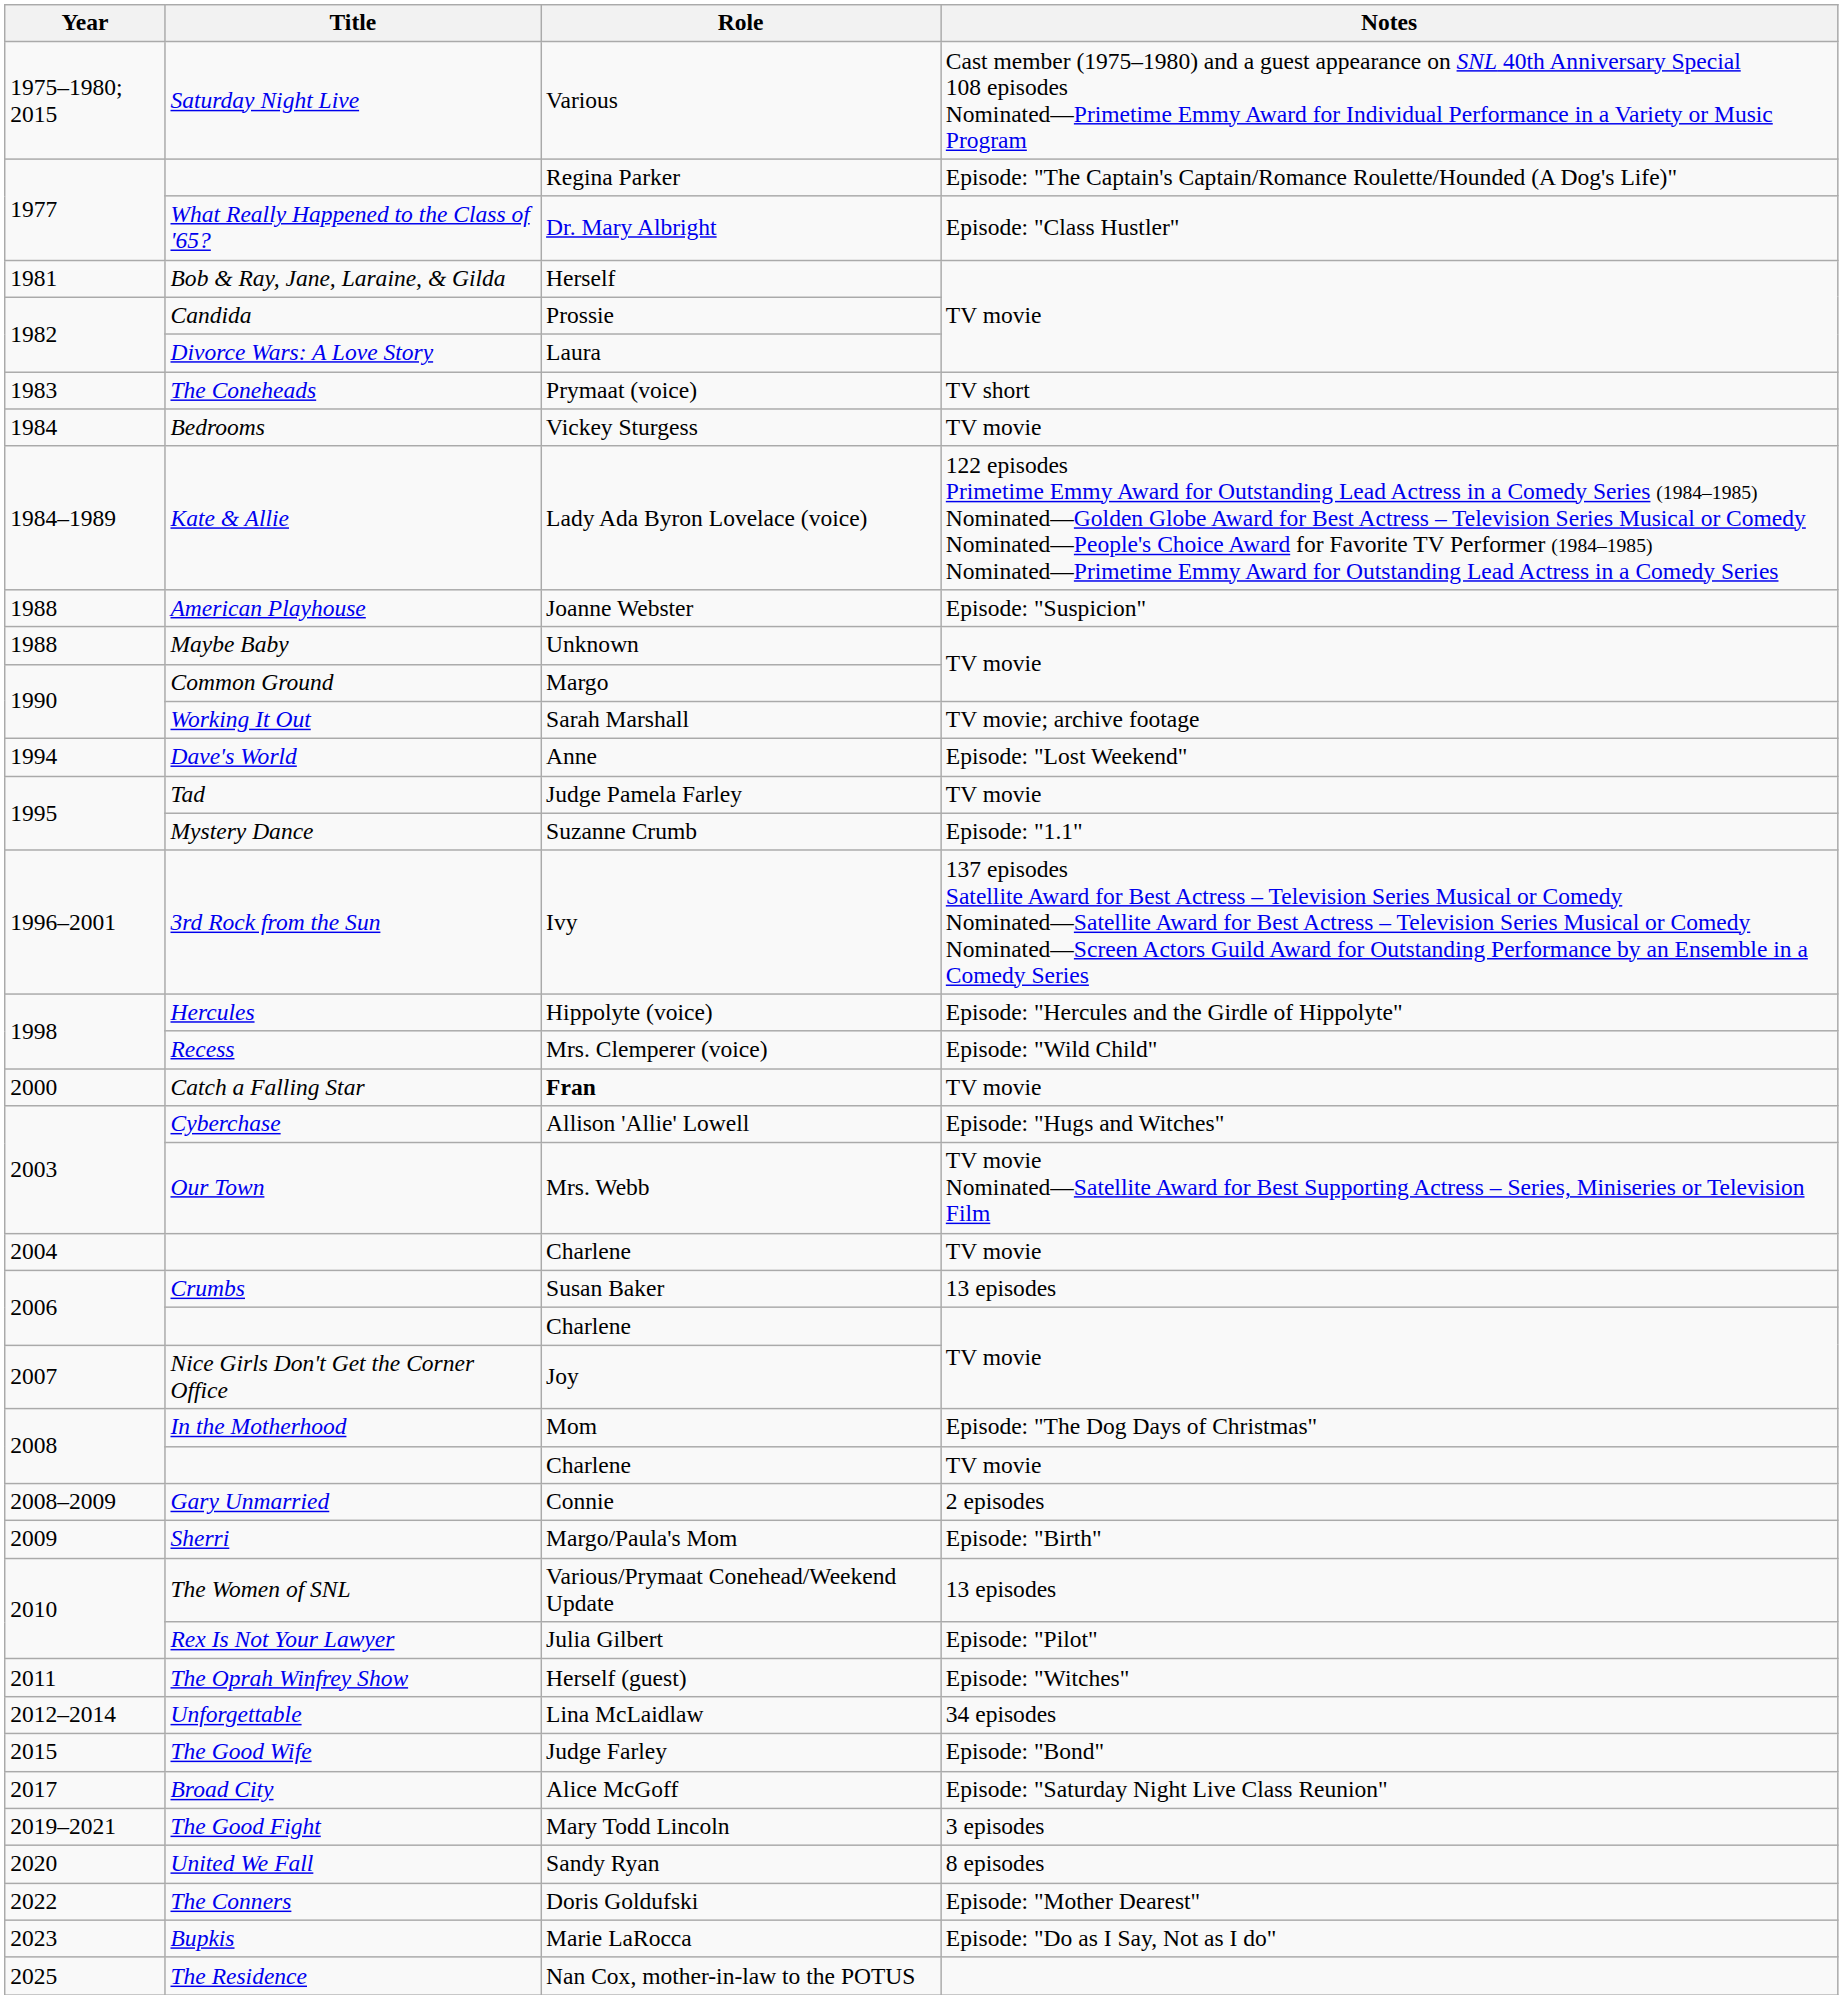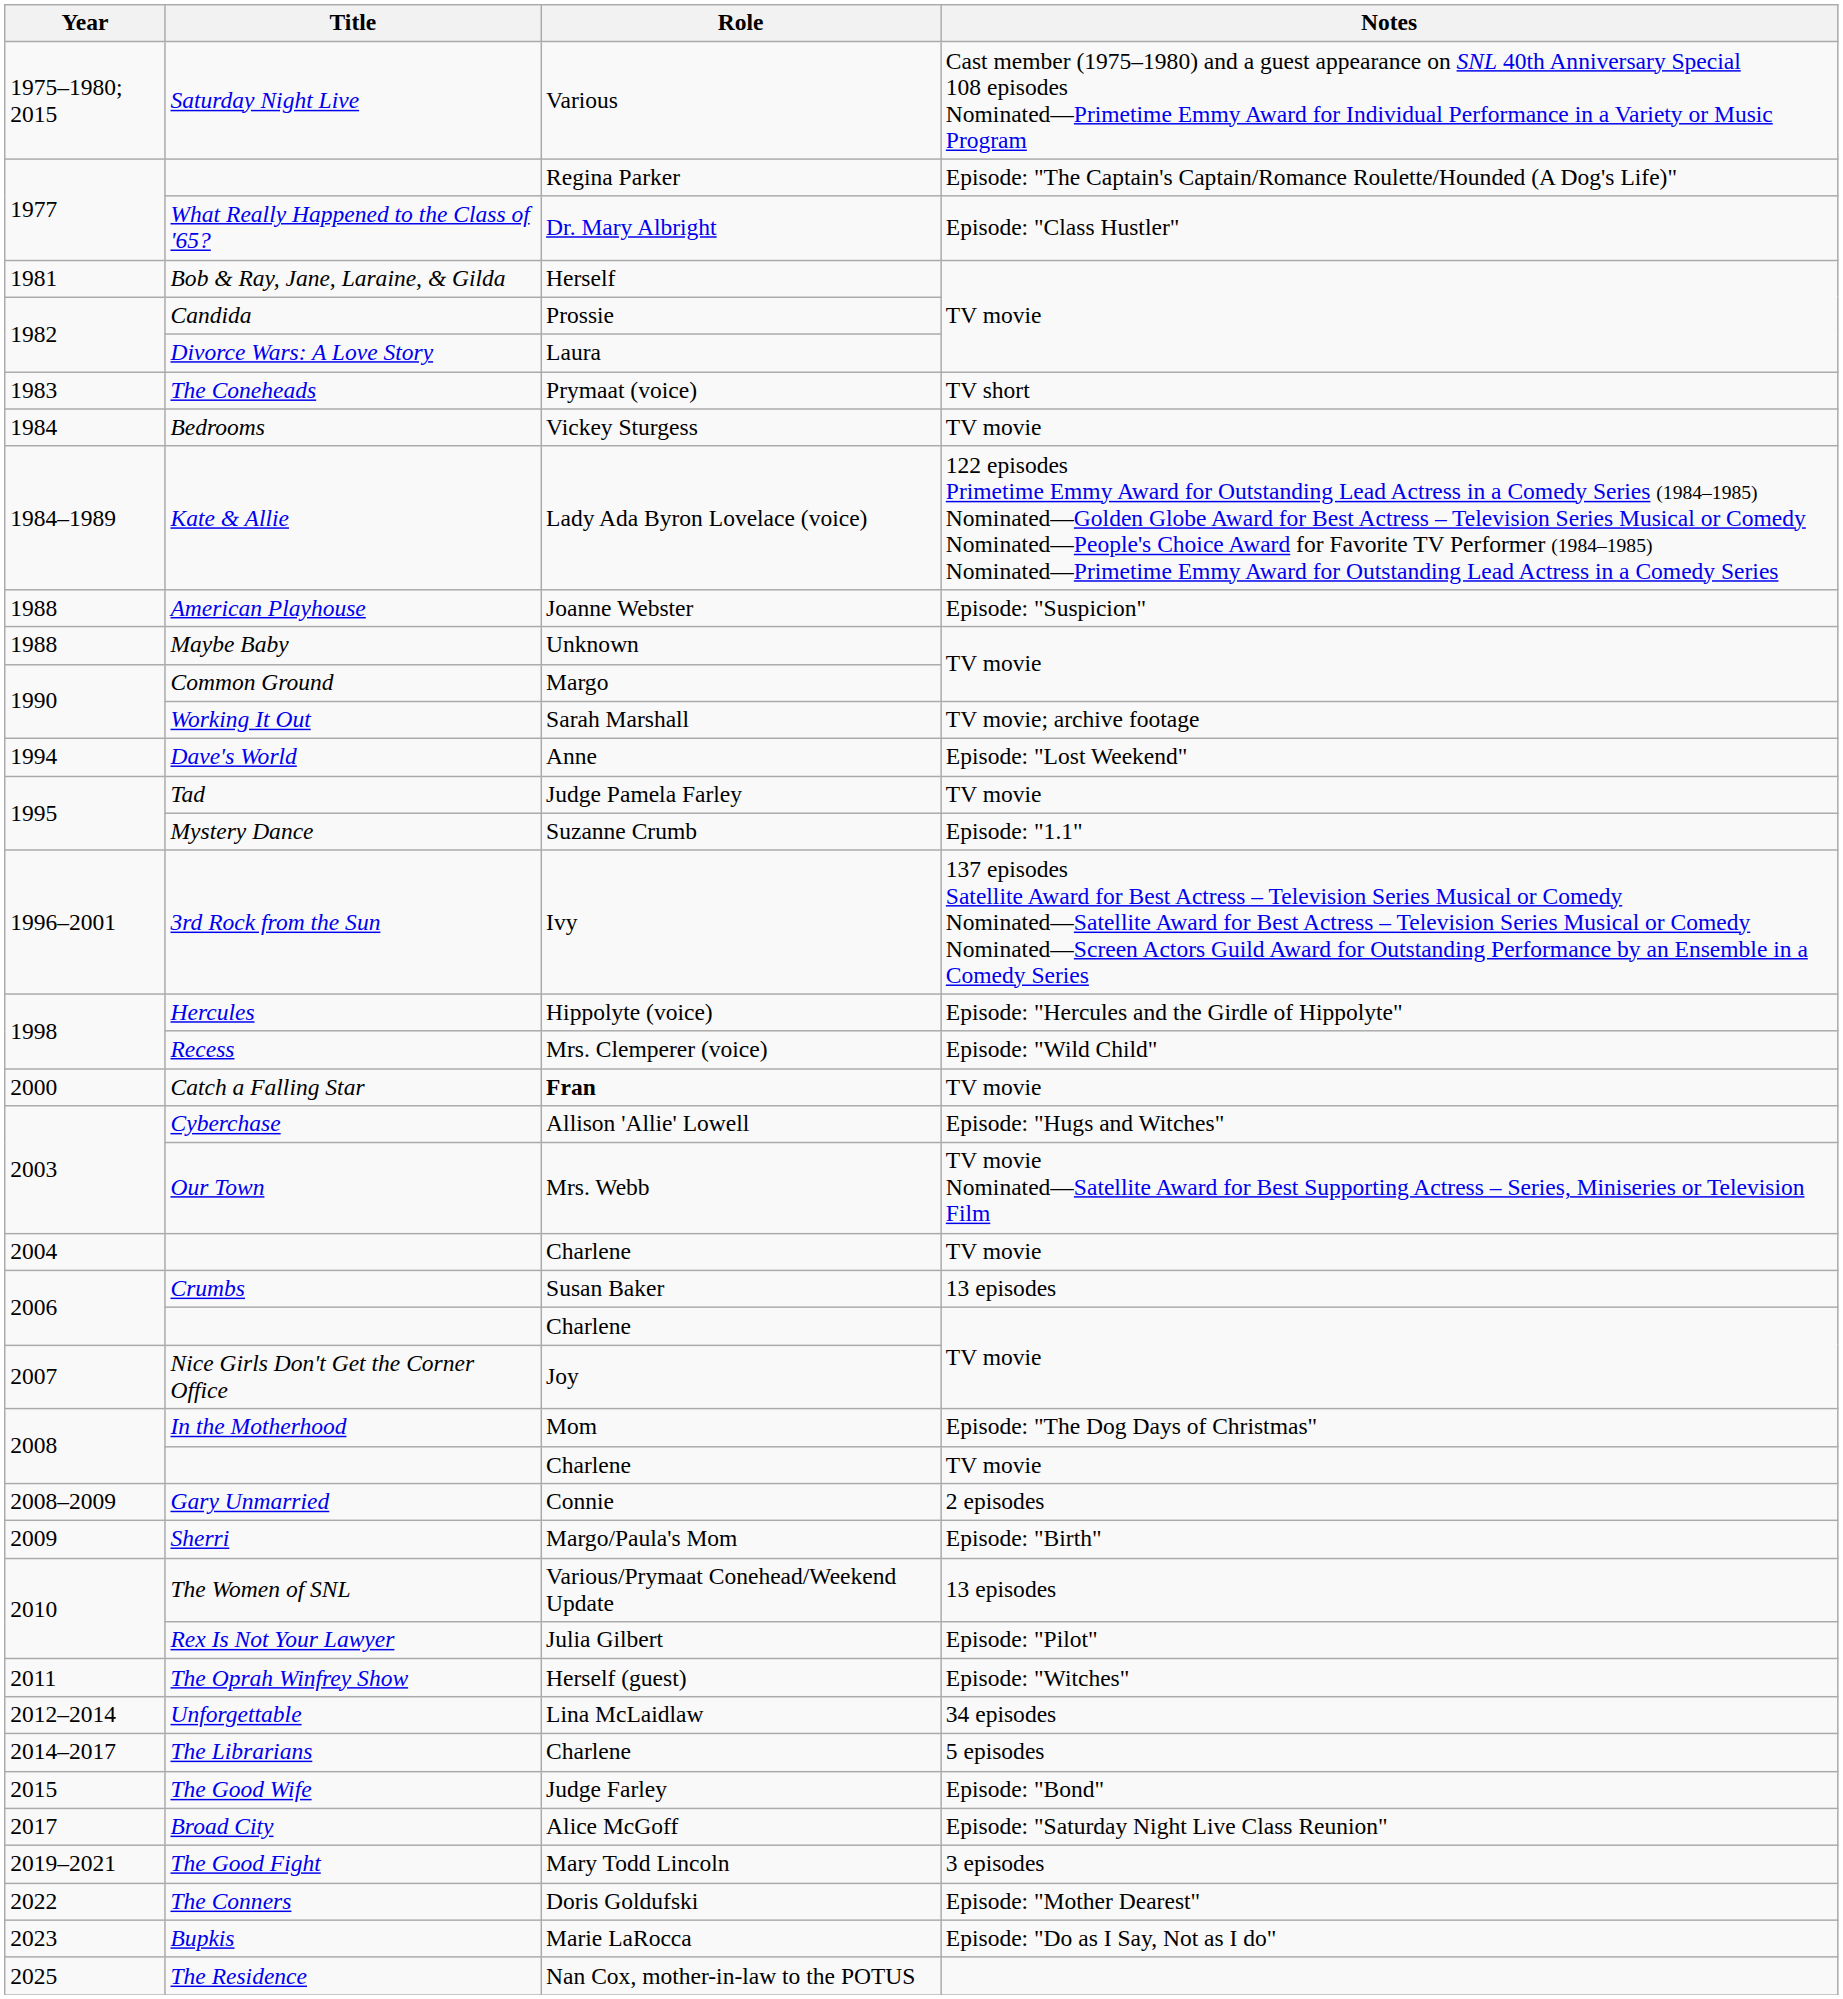+ row: 2014–2017 | The Librarians | Charlene | 5 episodes
- row: 2020 | United We Fall | Sandy Ryan | 8 episodes
